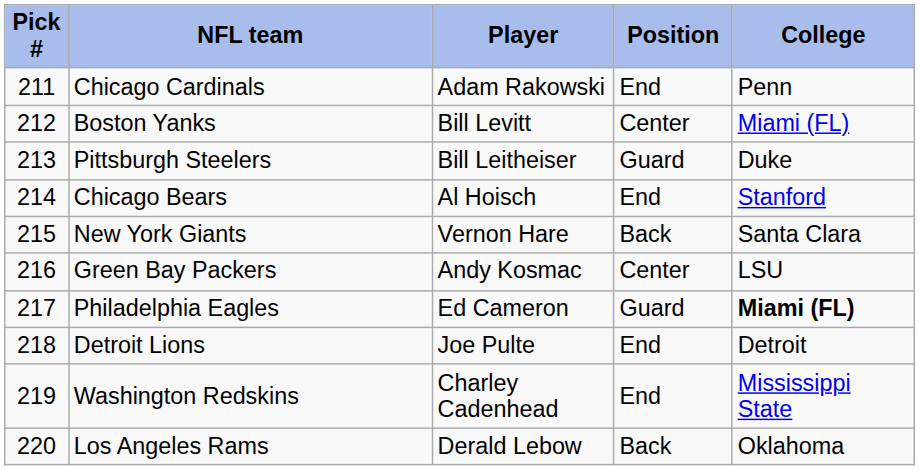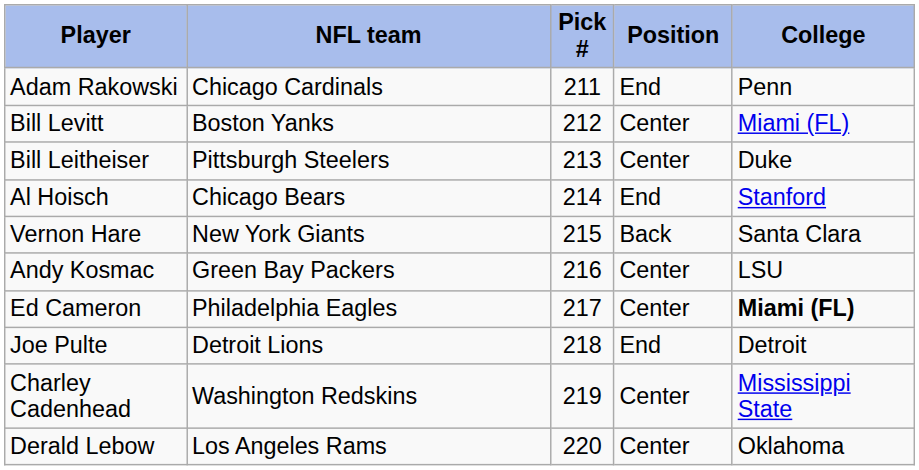columns swapped: Pick # <-> Player
Pittsburgh Steelers | Position: Guard -> Center
Philadelphia Eagles | Position: Guard -> Center
Washington Redskins | Position: End -> Center
Los Angeles Rams | Position: Back -> Center
